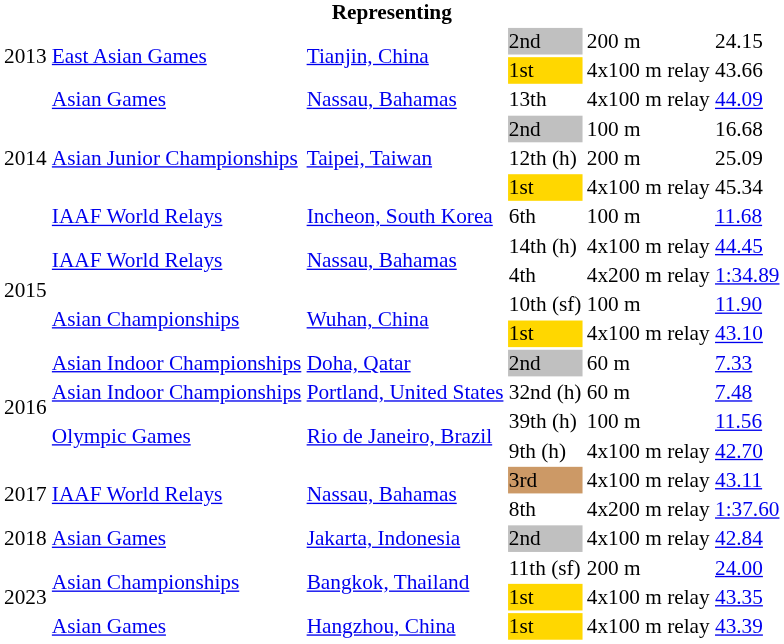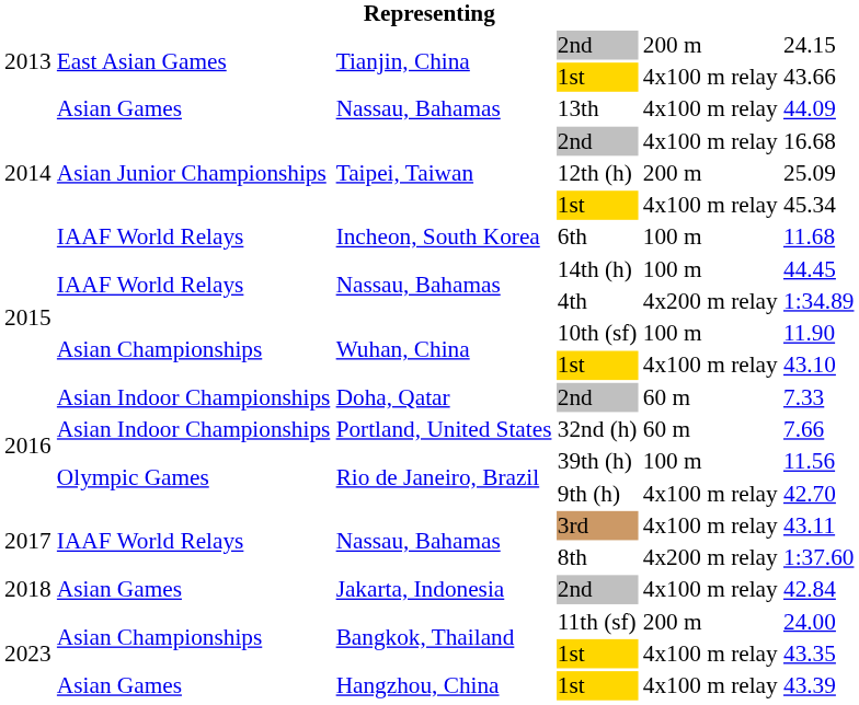Taipei, Taiwan / 2nd | column 5: 100 m -> 4x100 m relay
14th (h) | column 5: 4x100 m relay -> 100 m
32nd (h) | column 6: 7.48 -> 7.66
